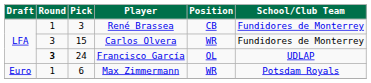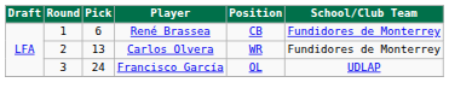René Brassea | Pick: 3 -> 6
Carlos Olvera | Round: 3 -> 2
Carlos Olvera | Pick: 15 -> 13
Francisco García | Round: bold -> normal
- row: Euro | 1 | 6 | Max Zimmermann | WR | Potsdam Royals
